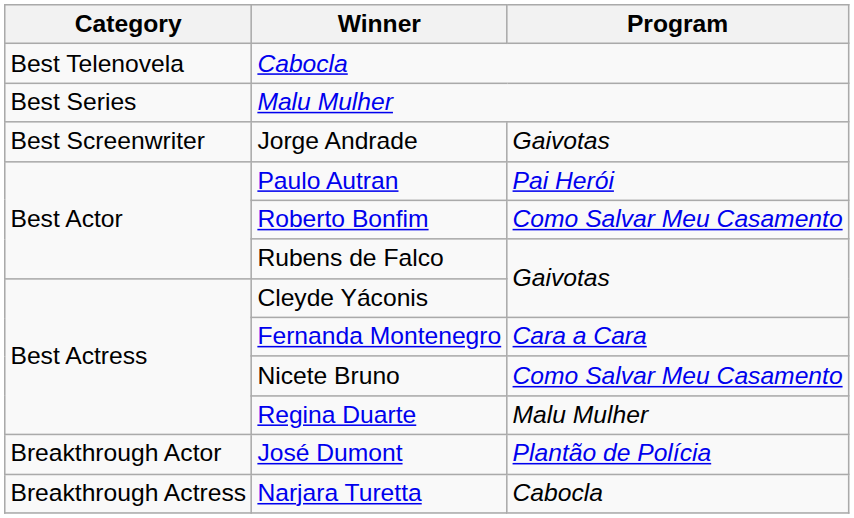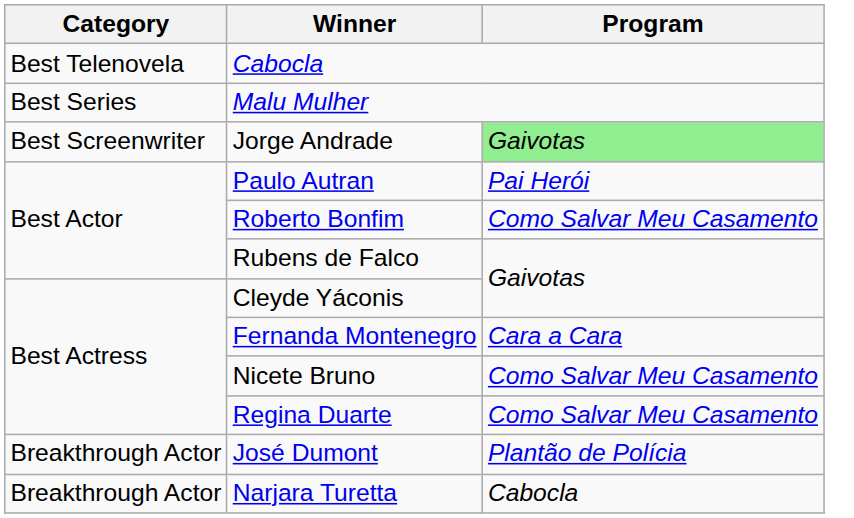Jorge Andrade | Program: no background -> lightgreen background
Regina Duarte | Program: Malu Mulher -> Como Salvar Meu Casamento
Narjara Turetta | Category: Breakthrough Actress -> Breakthrough Actor
